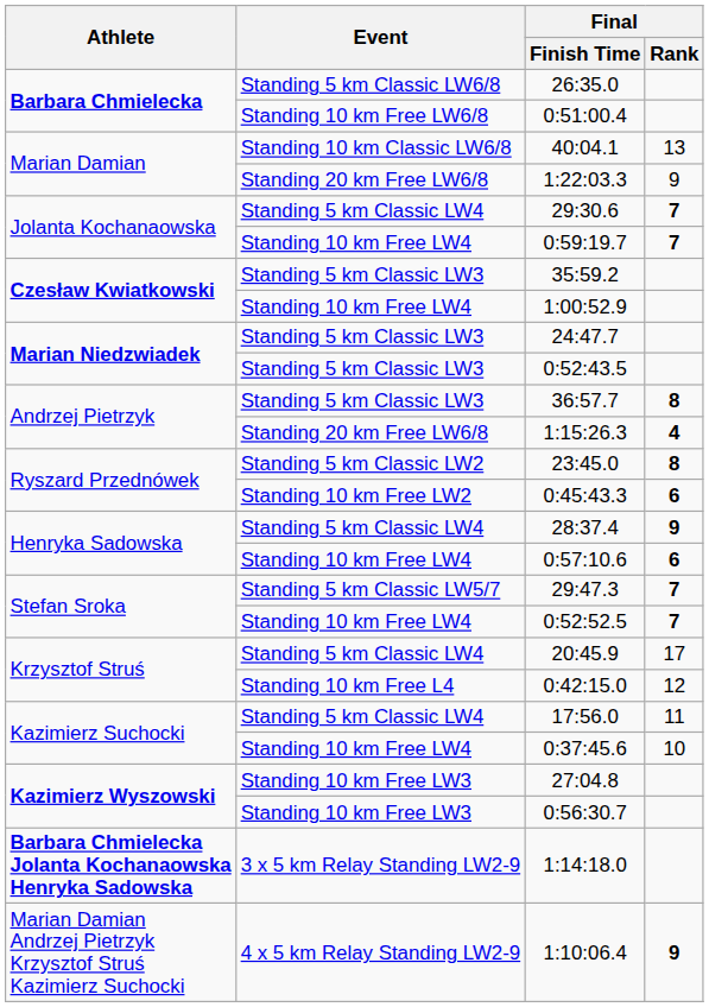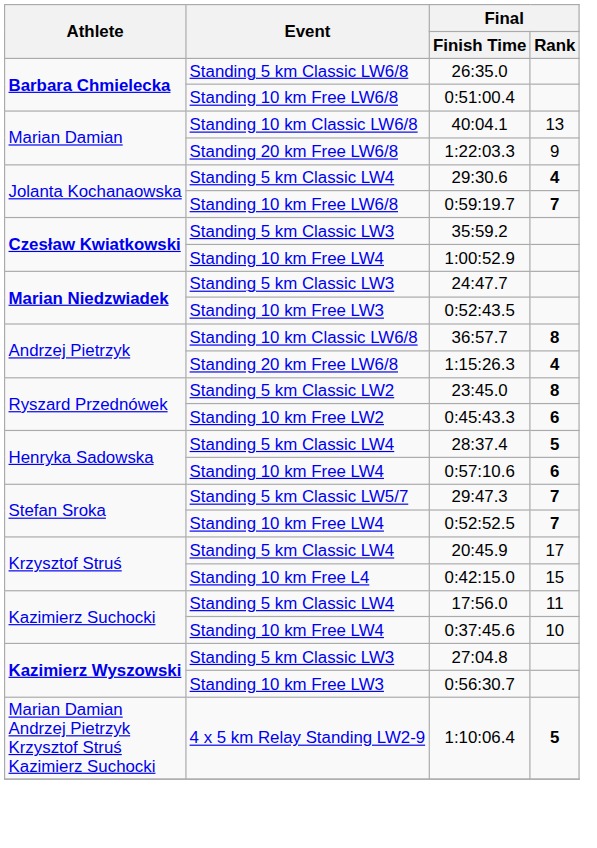29:30.6 | Final / Rank: 7 -> 4
0:59:19.7 | Event: Standing 10 km Free LW4 -> Standing 10 km Free LW6/8
0:52:43.5 | Event: Standing 5 km Classic LW3 -> Standing 10 km Free LW3
36:57.7 | Event: Standing 5 km Classic LW3 -> Standing 10 km Classic LW6/8
28:37.4 | Final / Rank: 9 -> 5
0:42:15.0 | Final / Rank: 12 -> 15
27:04.8 | Event: Standing 10 km Free LW3 -> Standing 5 km Classic LW3
- row: Barbara Chmielecka Jolanta Kochanaowska Henryka Sadowska | 3 x 5 km Relay Standing LW2-9 | 1:14:18.0
1:10:06.4 | Final / Rank: 9 -> 5
